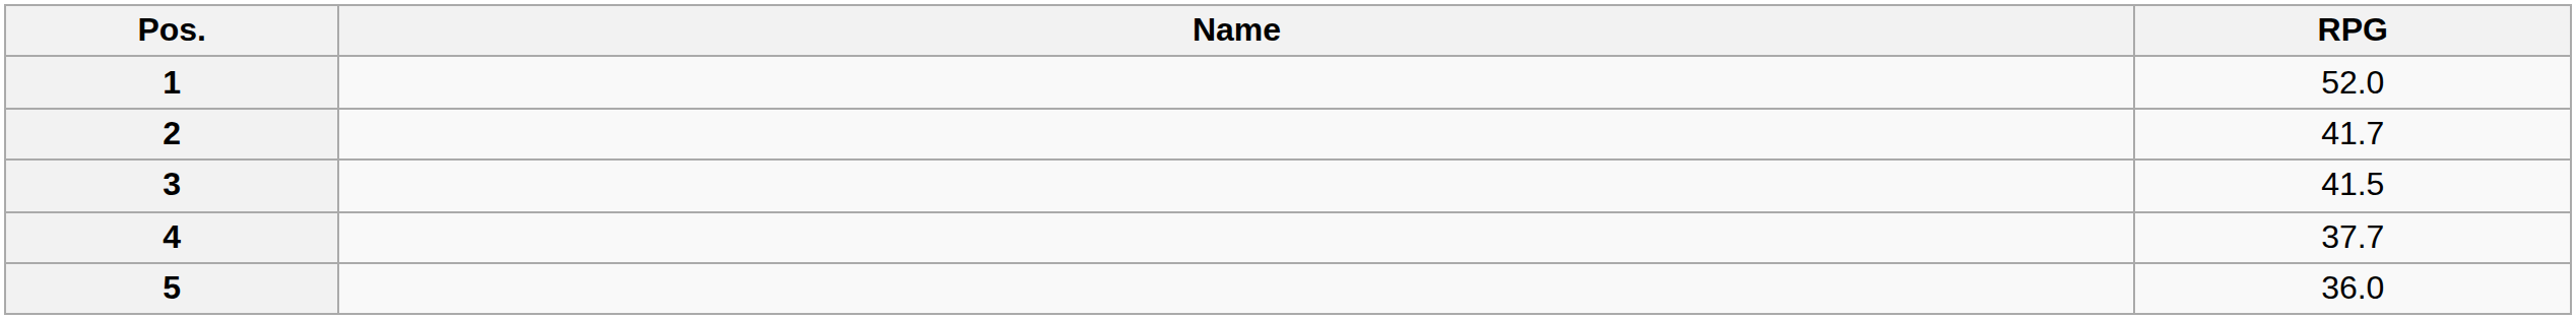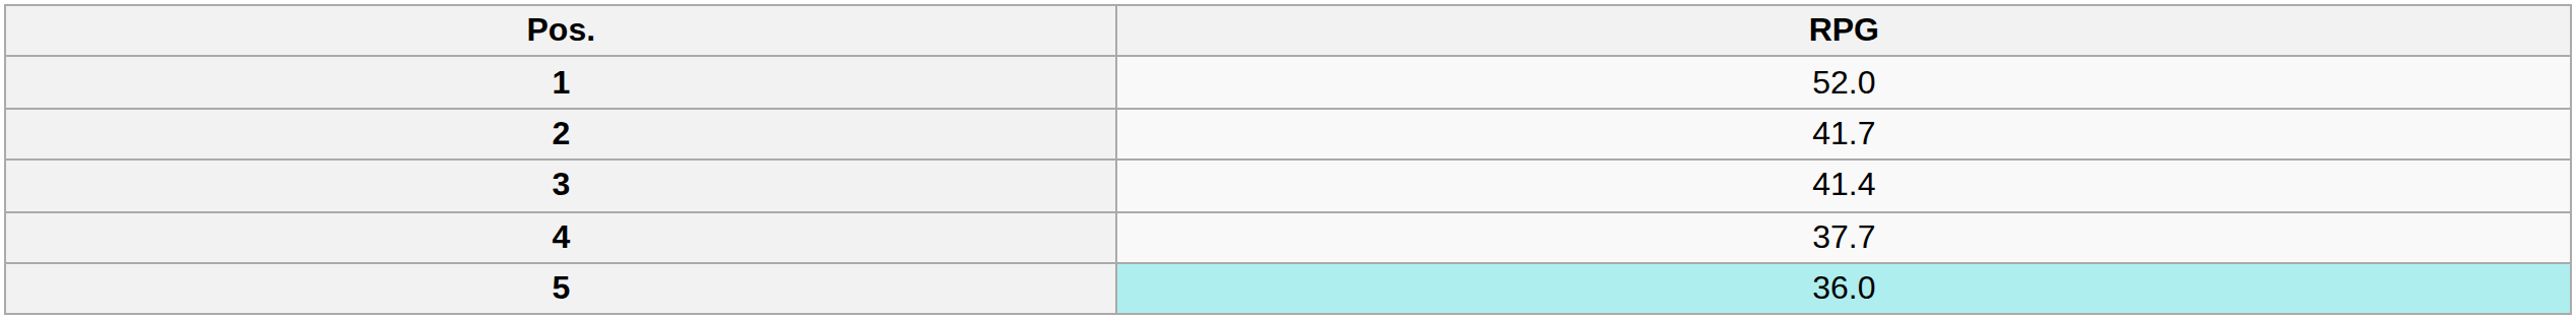- column: Name
3 | RPG: 41.5 -> 41.4
5 | RPG: no background -> paleturquoise background
